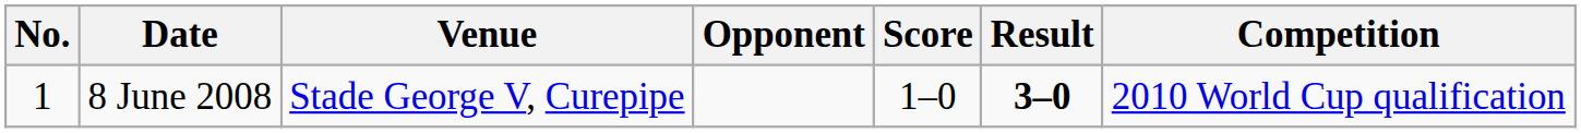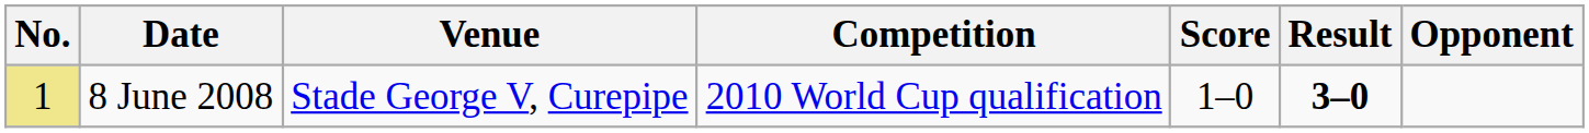columns swapped: Opponent <-> Competition
8 June 2008 | No.: no background -> khaki background
